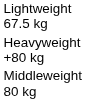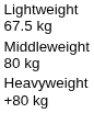rows swapped: Middleweight 80 kg <-> Heavyweight +80 kg
